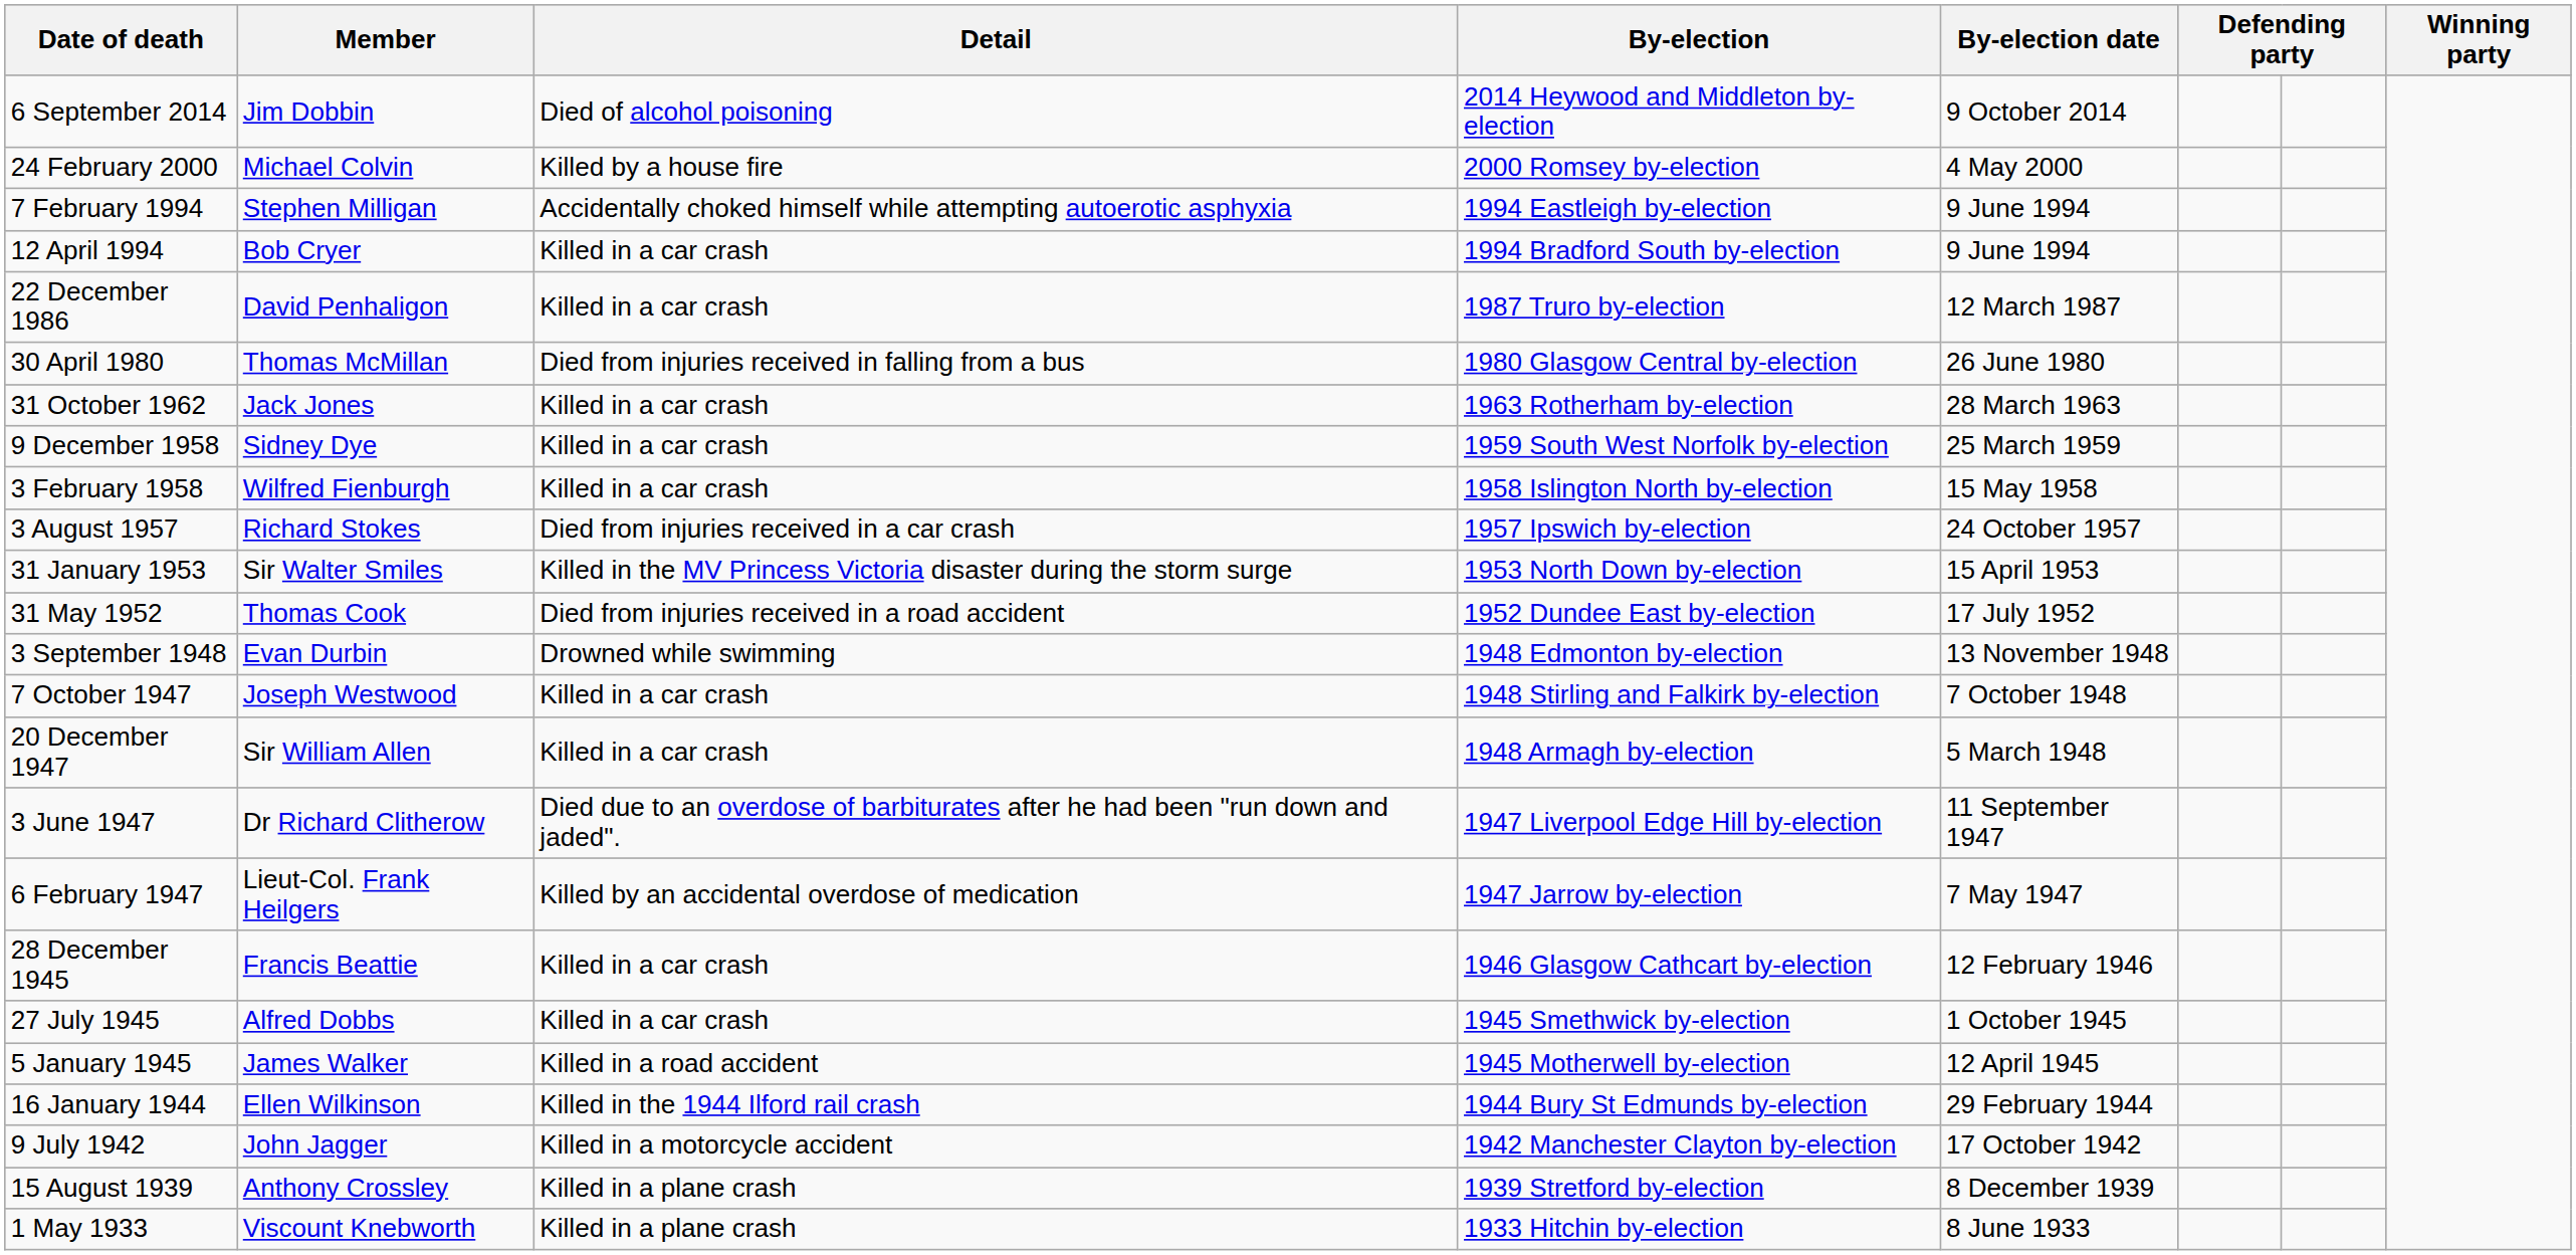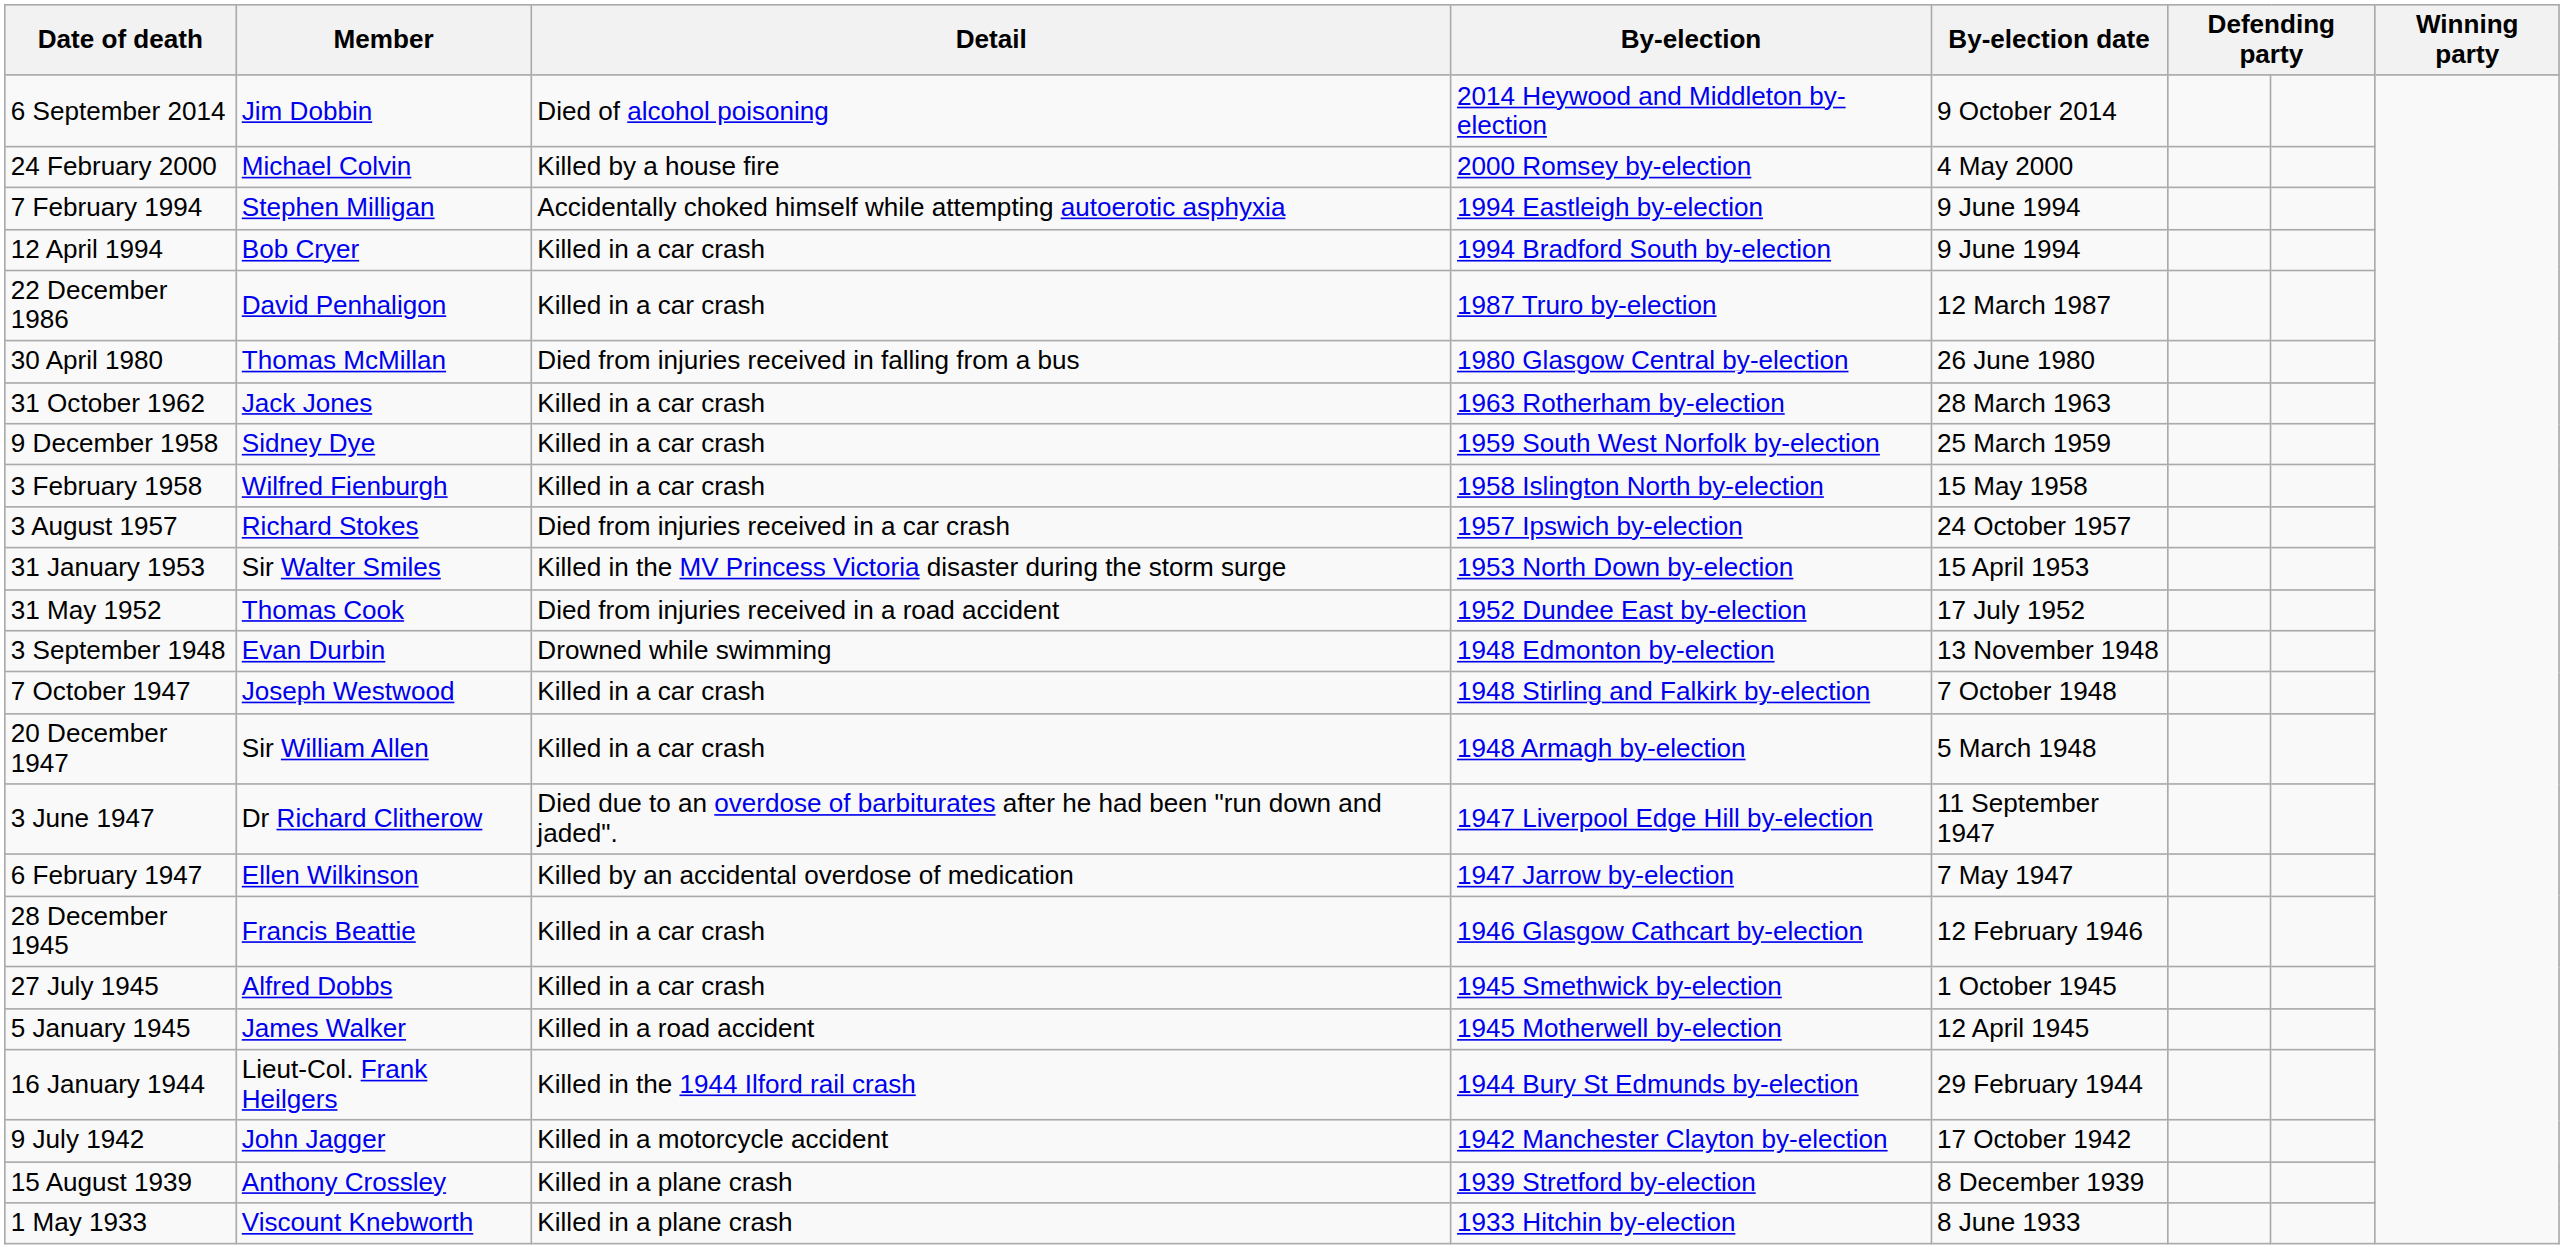6 February 1947 | Member: Lieut-Col. Frank Heilgers -> Ellen Wilkinson
16 January 1944 | Member: Ellen Wilkinson -> Lieut-Col. Frank Heilgers
